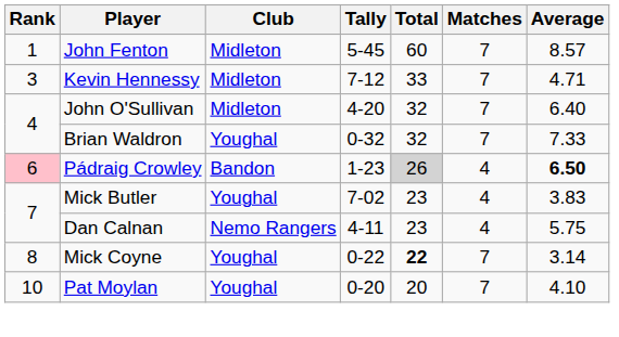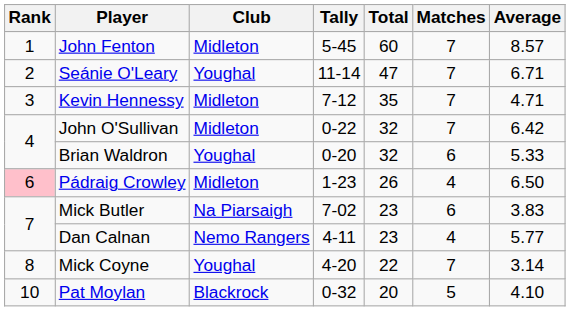+ row: 2 | Seánie O'Leary | Youghal | 11-14 | 47 | 7 | 6.71
Kevin Hennessy | Total: 33 -> 35
John O'Sullivan | Tally: 4-20 -> 0-22
John O'Sullivan | Average: 6.40 -> 6.42
Brian Waldron | Tally: 0-32 -> 0-20
Brian Waldron | Matches: 7 -> 6
Brian Waldron | Average: 7.33 -> 5.33
Pádraig Crowley | Club: Bandon -> Midleton
Pádraig Crowley | Total: lightgrey background -> no background
Pádraig Crowley | Average: bold -> normal
Mick Butler | Club: Youghal -> Na Piarsaigh
Mick Butler | Matches: 4 -> 6
Dan Calnan | Average: 5.75 -> 5.77
Mick Coyne | Tally: 0-22 -> 4-20
Mick Coyne | Total: bold -> normal
Pat Moylan | Club: Youghal -> Blackrock
Pat Moylan | Tally: 0-20 -> 0-32
Pat Moylan | Matches: 7 -> 5
